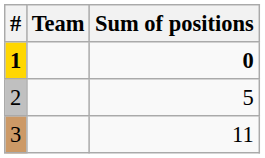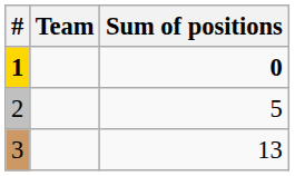3 | Sum of positions: 11 -> 13
